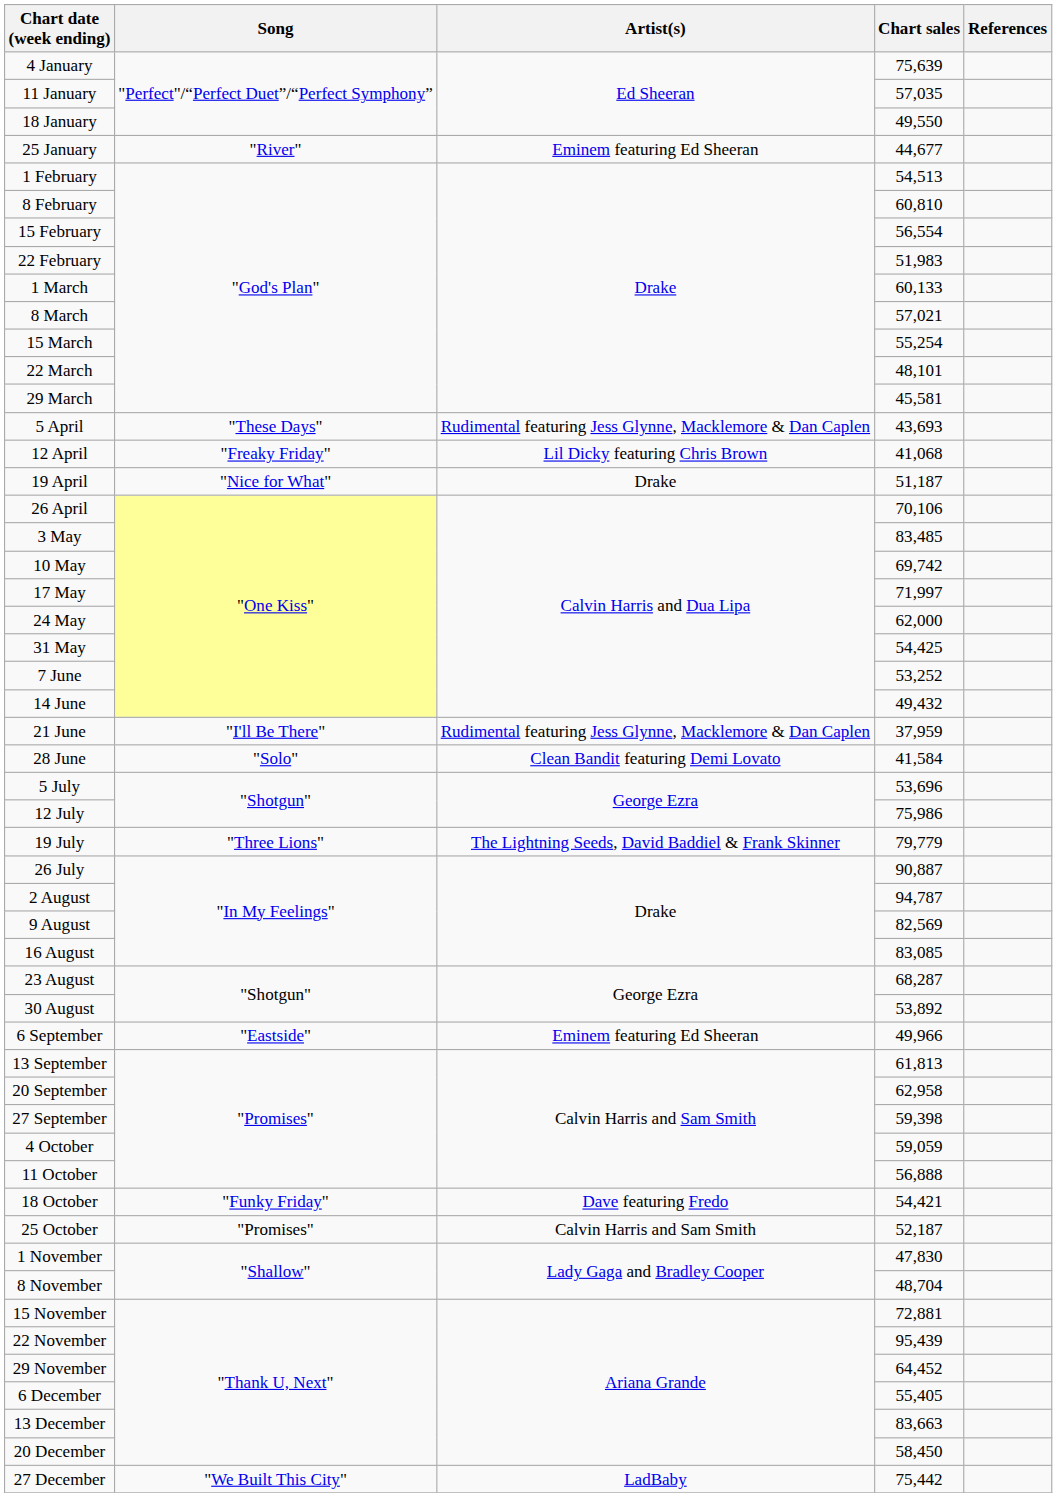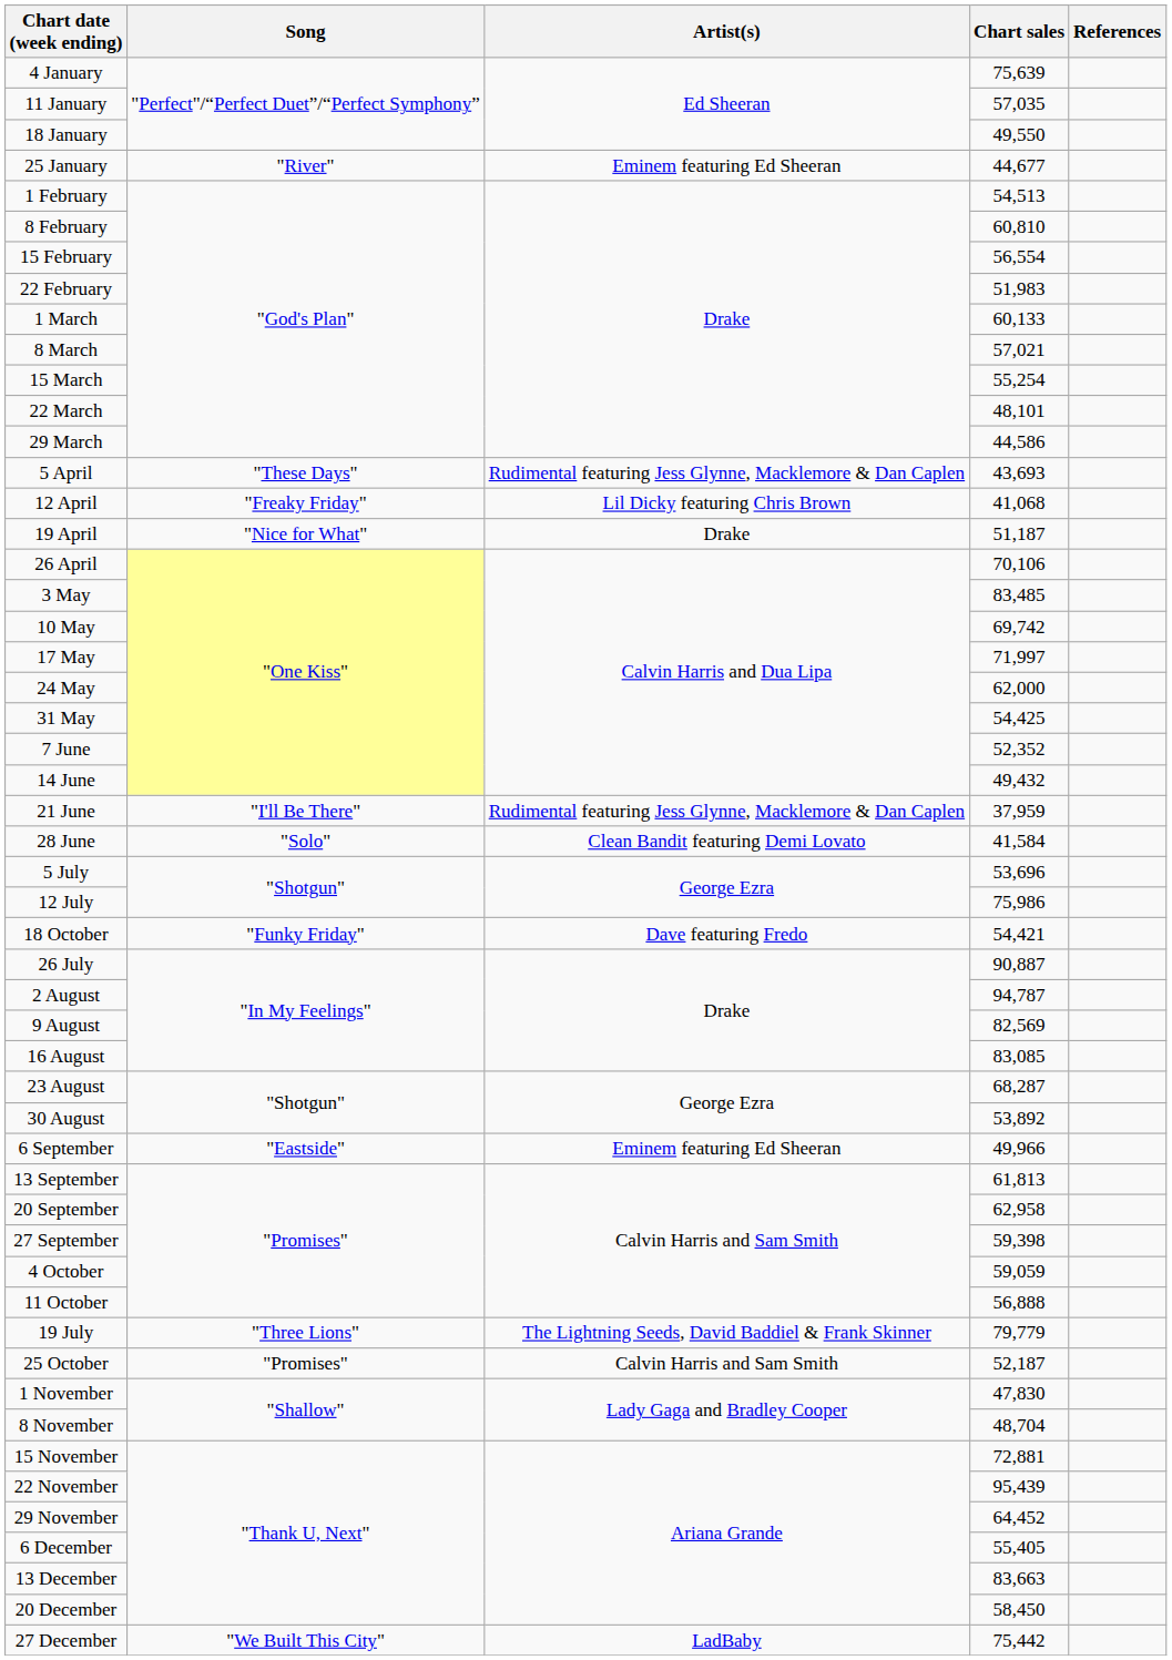29 March | Chart sales: 45,581 -> 44,586
7 June | Chart sales: 53,252 -> 52,352
rows swapped: 19 July <-> 18 October
